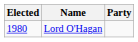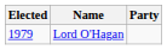Lord O'Hagan | Elected: 1980 -> 1979
